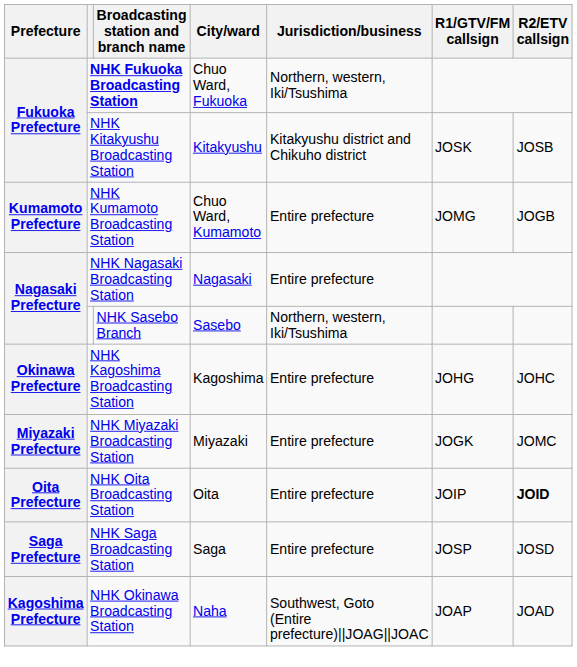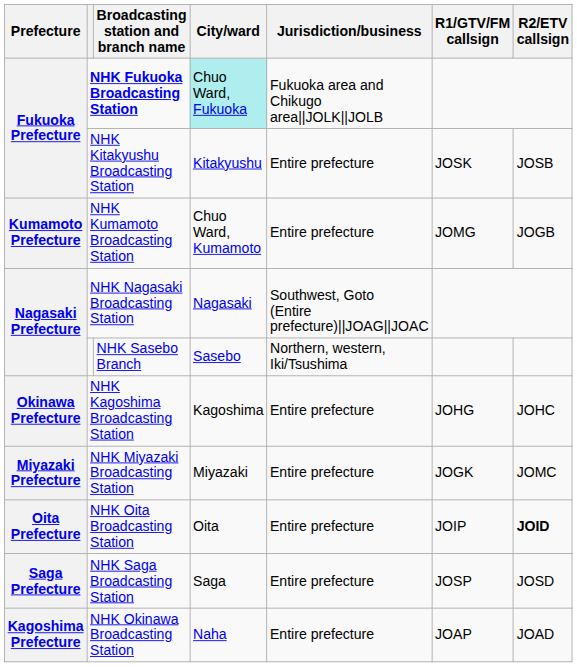NHK Fukuoka Broadcasting Station | City/ward: no background -> paleturquoise background
NHK Fukuoka Broadcasting Station | Jurisdiction/business: Northern, western, Iki/Tsushima -> Fukuoka area and Chikugo area||JOLK||JOLB
NHK Kitakyushu Broadcasting Station | Jurisdiction/business: Kitakyushu district and Chikuho district -> Entire prefecture
NHK Nagasaki Broadcasting Station | Jurisdiction/business: Entire prefecture -> Southwest, Goto (Entire prefecture)||JOAG||JOAC
NHK Okinawa Broadcasting Station | Jurisdiction/business: Southwest, Goto (Entire prefecture)||JOAG||JOAC -> Entire prefecture
